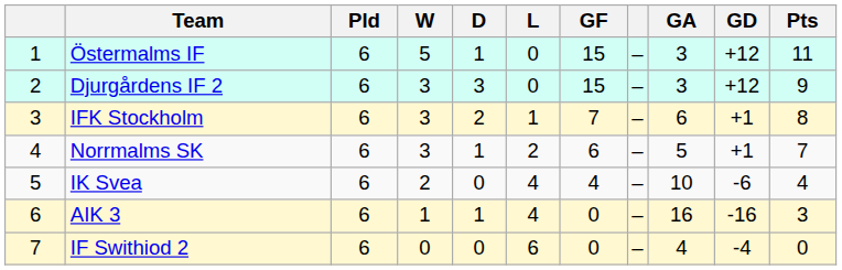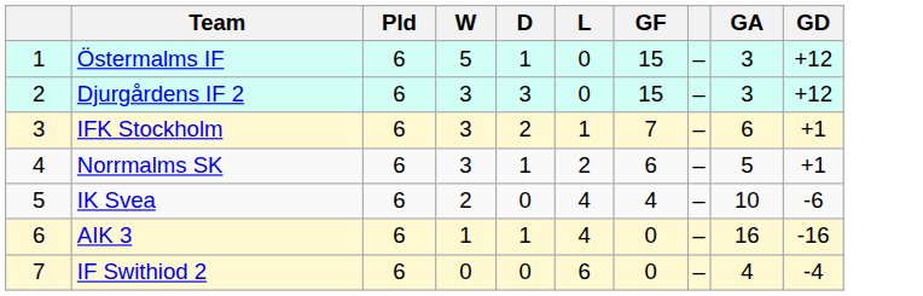- column: Pts | 11 | 9 | 8 | 7 | 4 | 3 | 0
